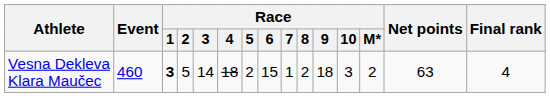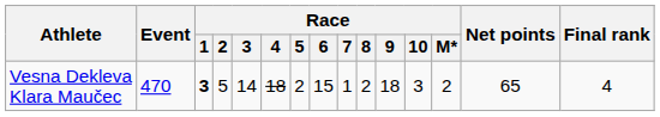Vesna Dekleva Klara Maučec | Event: 460 -> 470
Vesna Dekleva Klara Maučec | Net points: 63 -> 65
